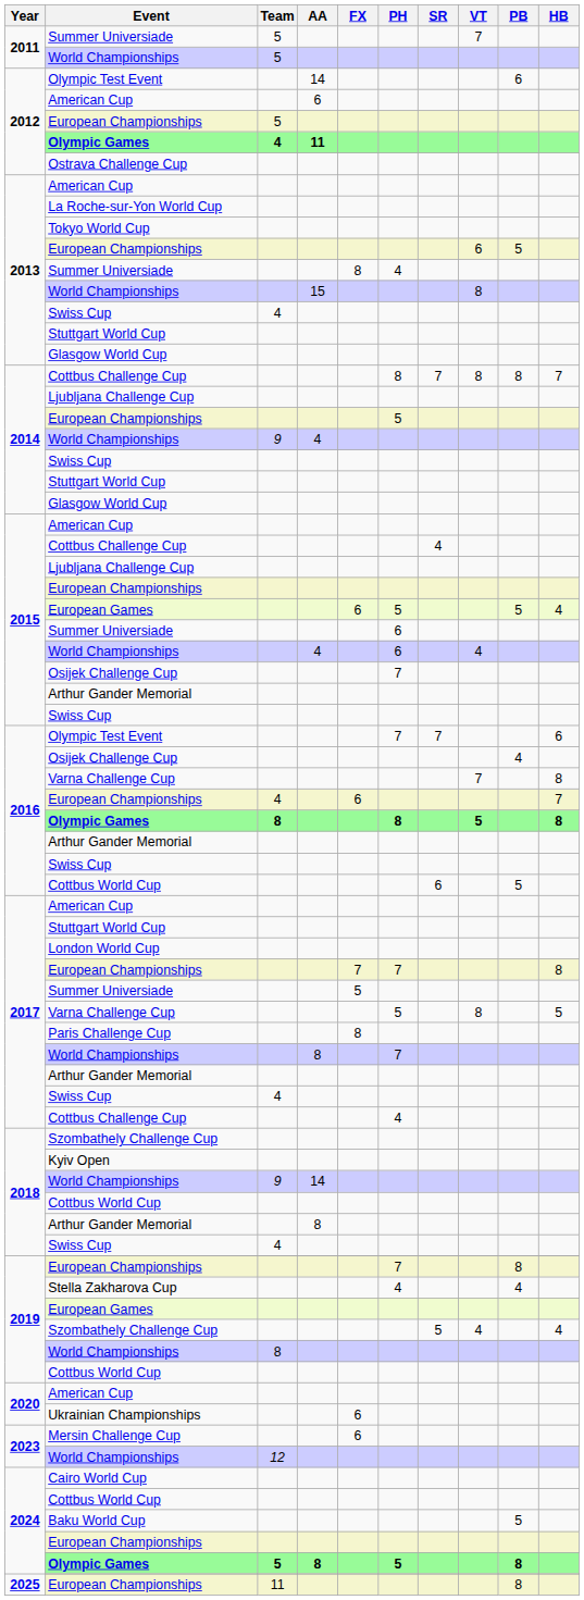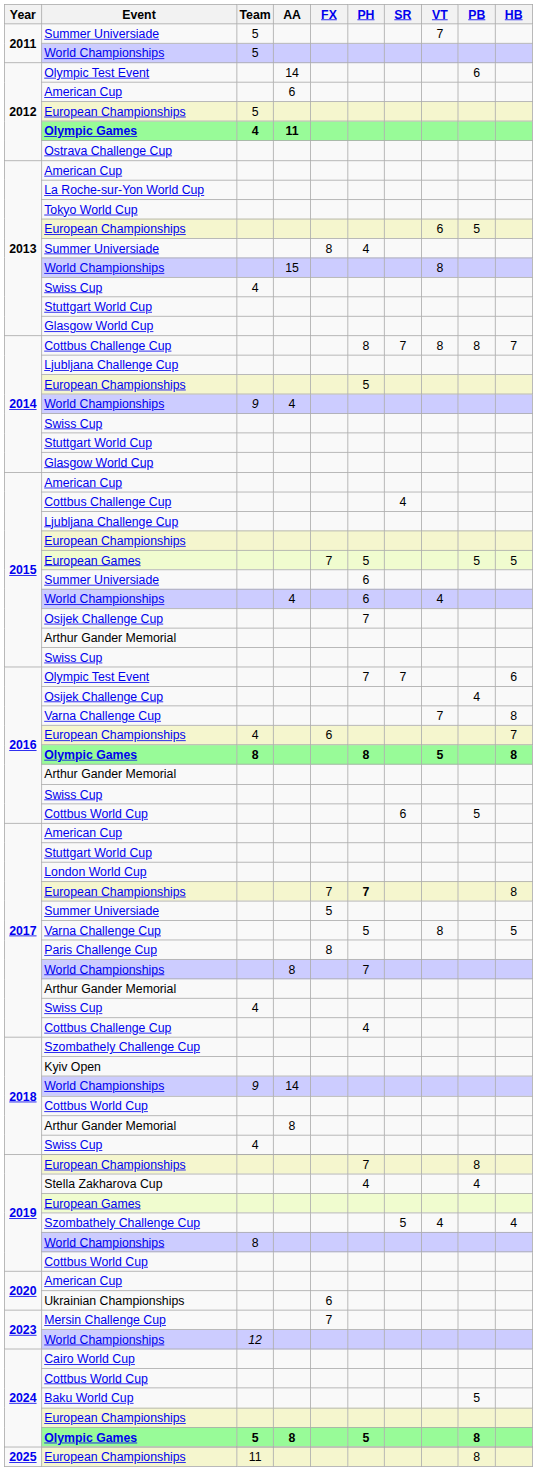2015 / European Games | FX: 6 -> 7
2015 / European Games | HB: 4 -> 5
2017 / European Championships | PH: normal -> bold
Mersin Challenge Cup | FX: 6 -> 7
